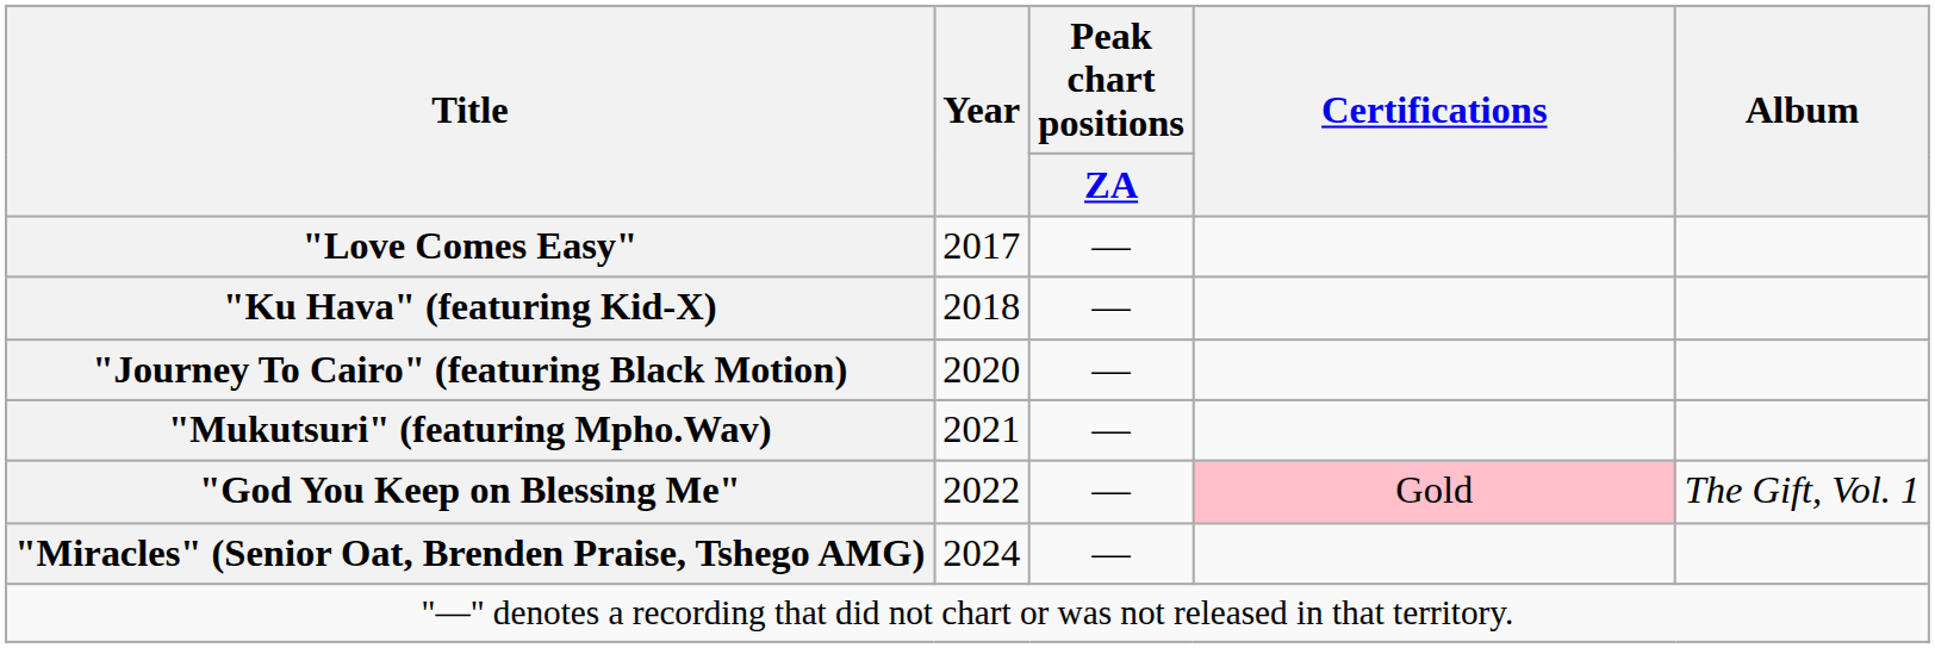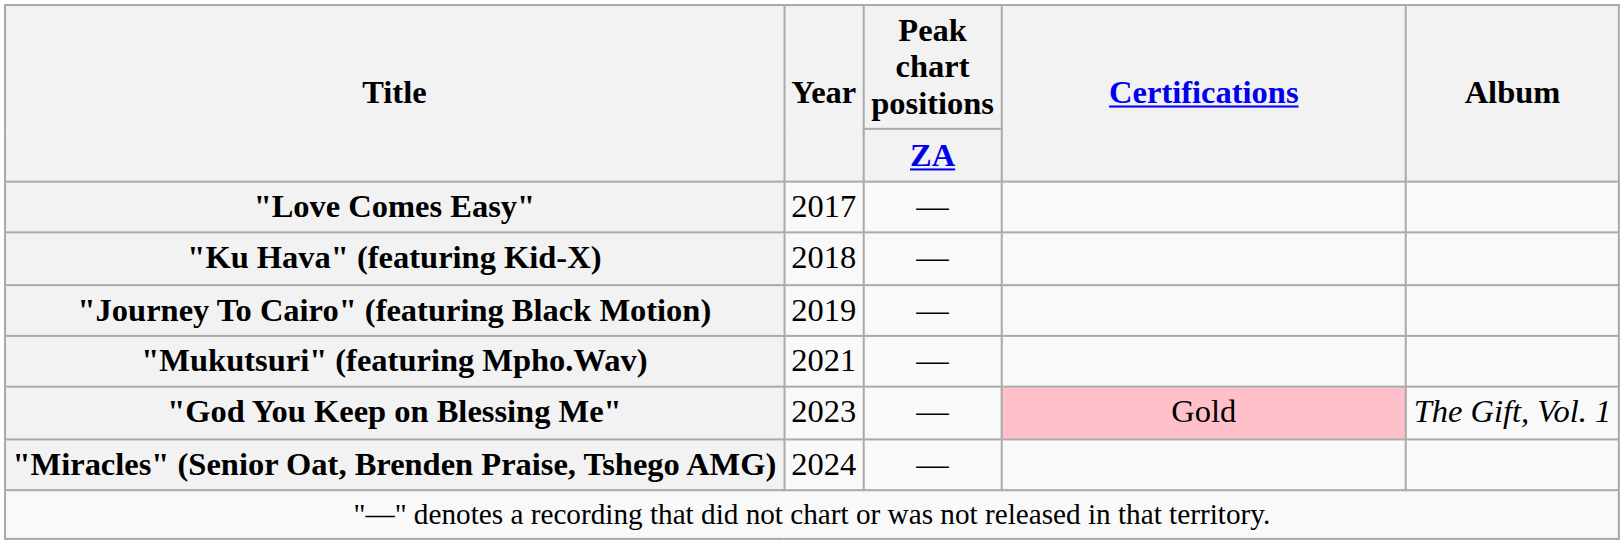"Journey To Cairo" (featuring Black Motion) | Year: 2020 -> 2019
"God You Keep on Blessing Me" | Year: 2022 -> 2023
